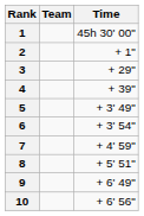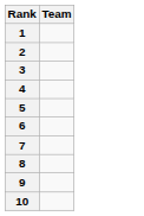- column: Time | 45h 30' 00" | + 1" | + 29" | + 39" | + 3' 49" | + 3' 54" | + 4' 59" | + 5' 51" | + 6' 49" | + 6' 56"
